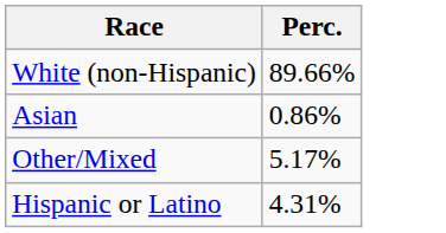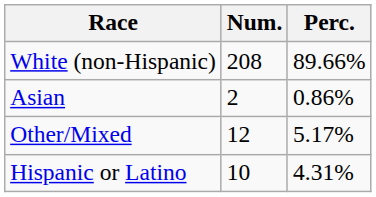+ column: Num. | 208 | 2 | 12 | 10
